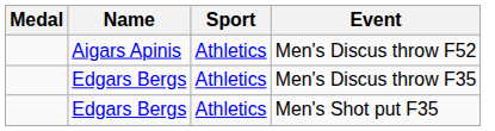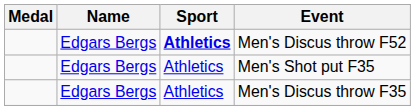Men's Discus throw F52 | Name: Aigars Apinis -> Edgars Bergs
Men's Discus throw F52 | Sport: normal -> bold
rows swapped: Men's Shot put F35 <-> Men's Discus throw F35
